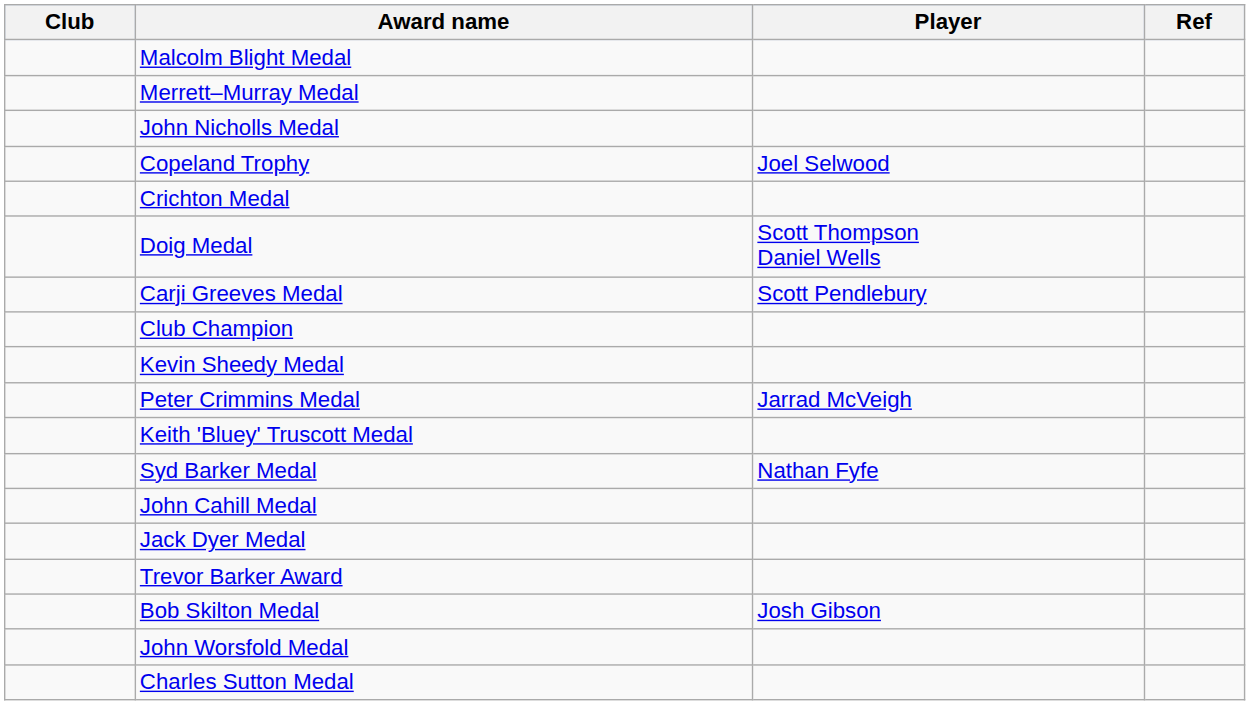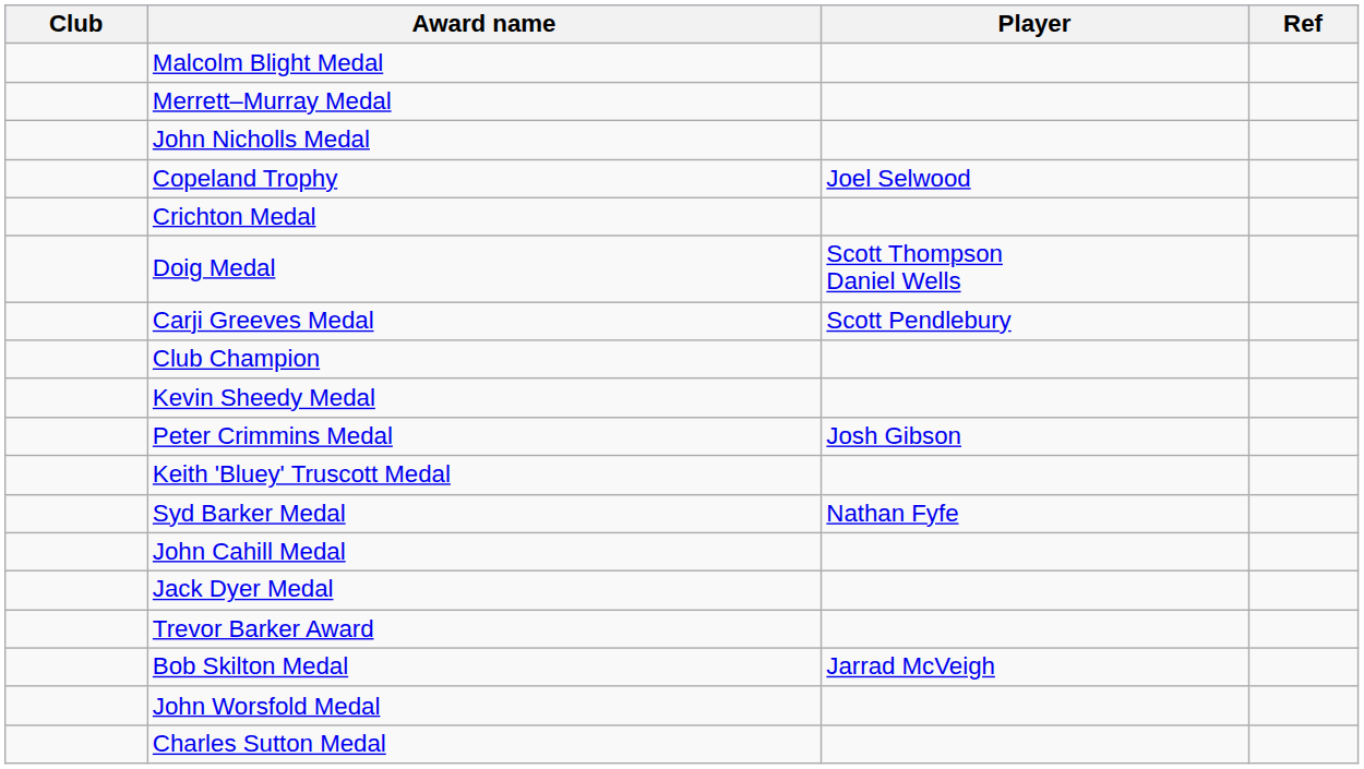Peter Crimmins Medal | Player: Jarrad McVeigh -> Josh Gibson
Bob Skilton Medal | Player: Josh Gibson -> Jarrad McVeigh
